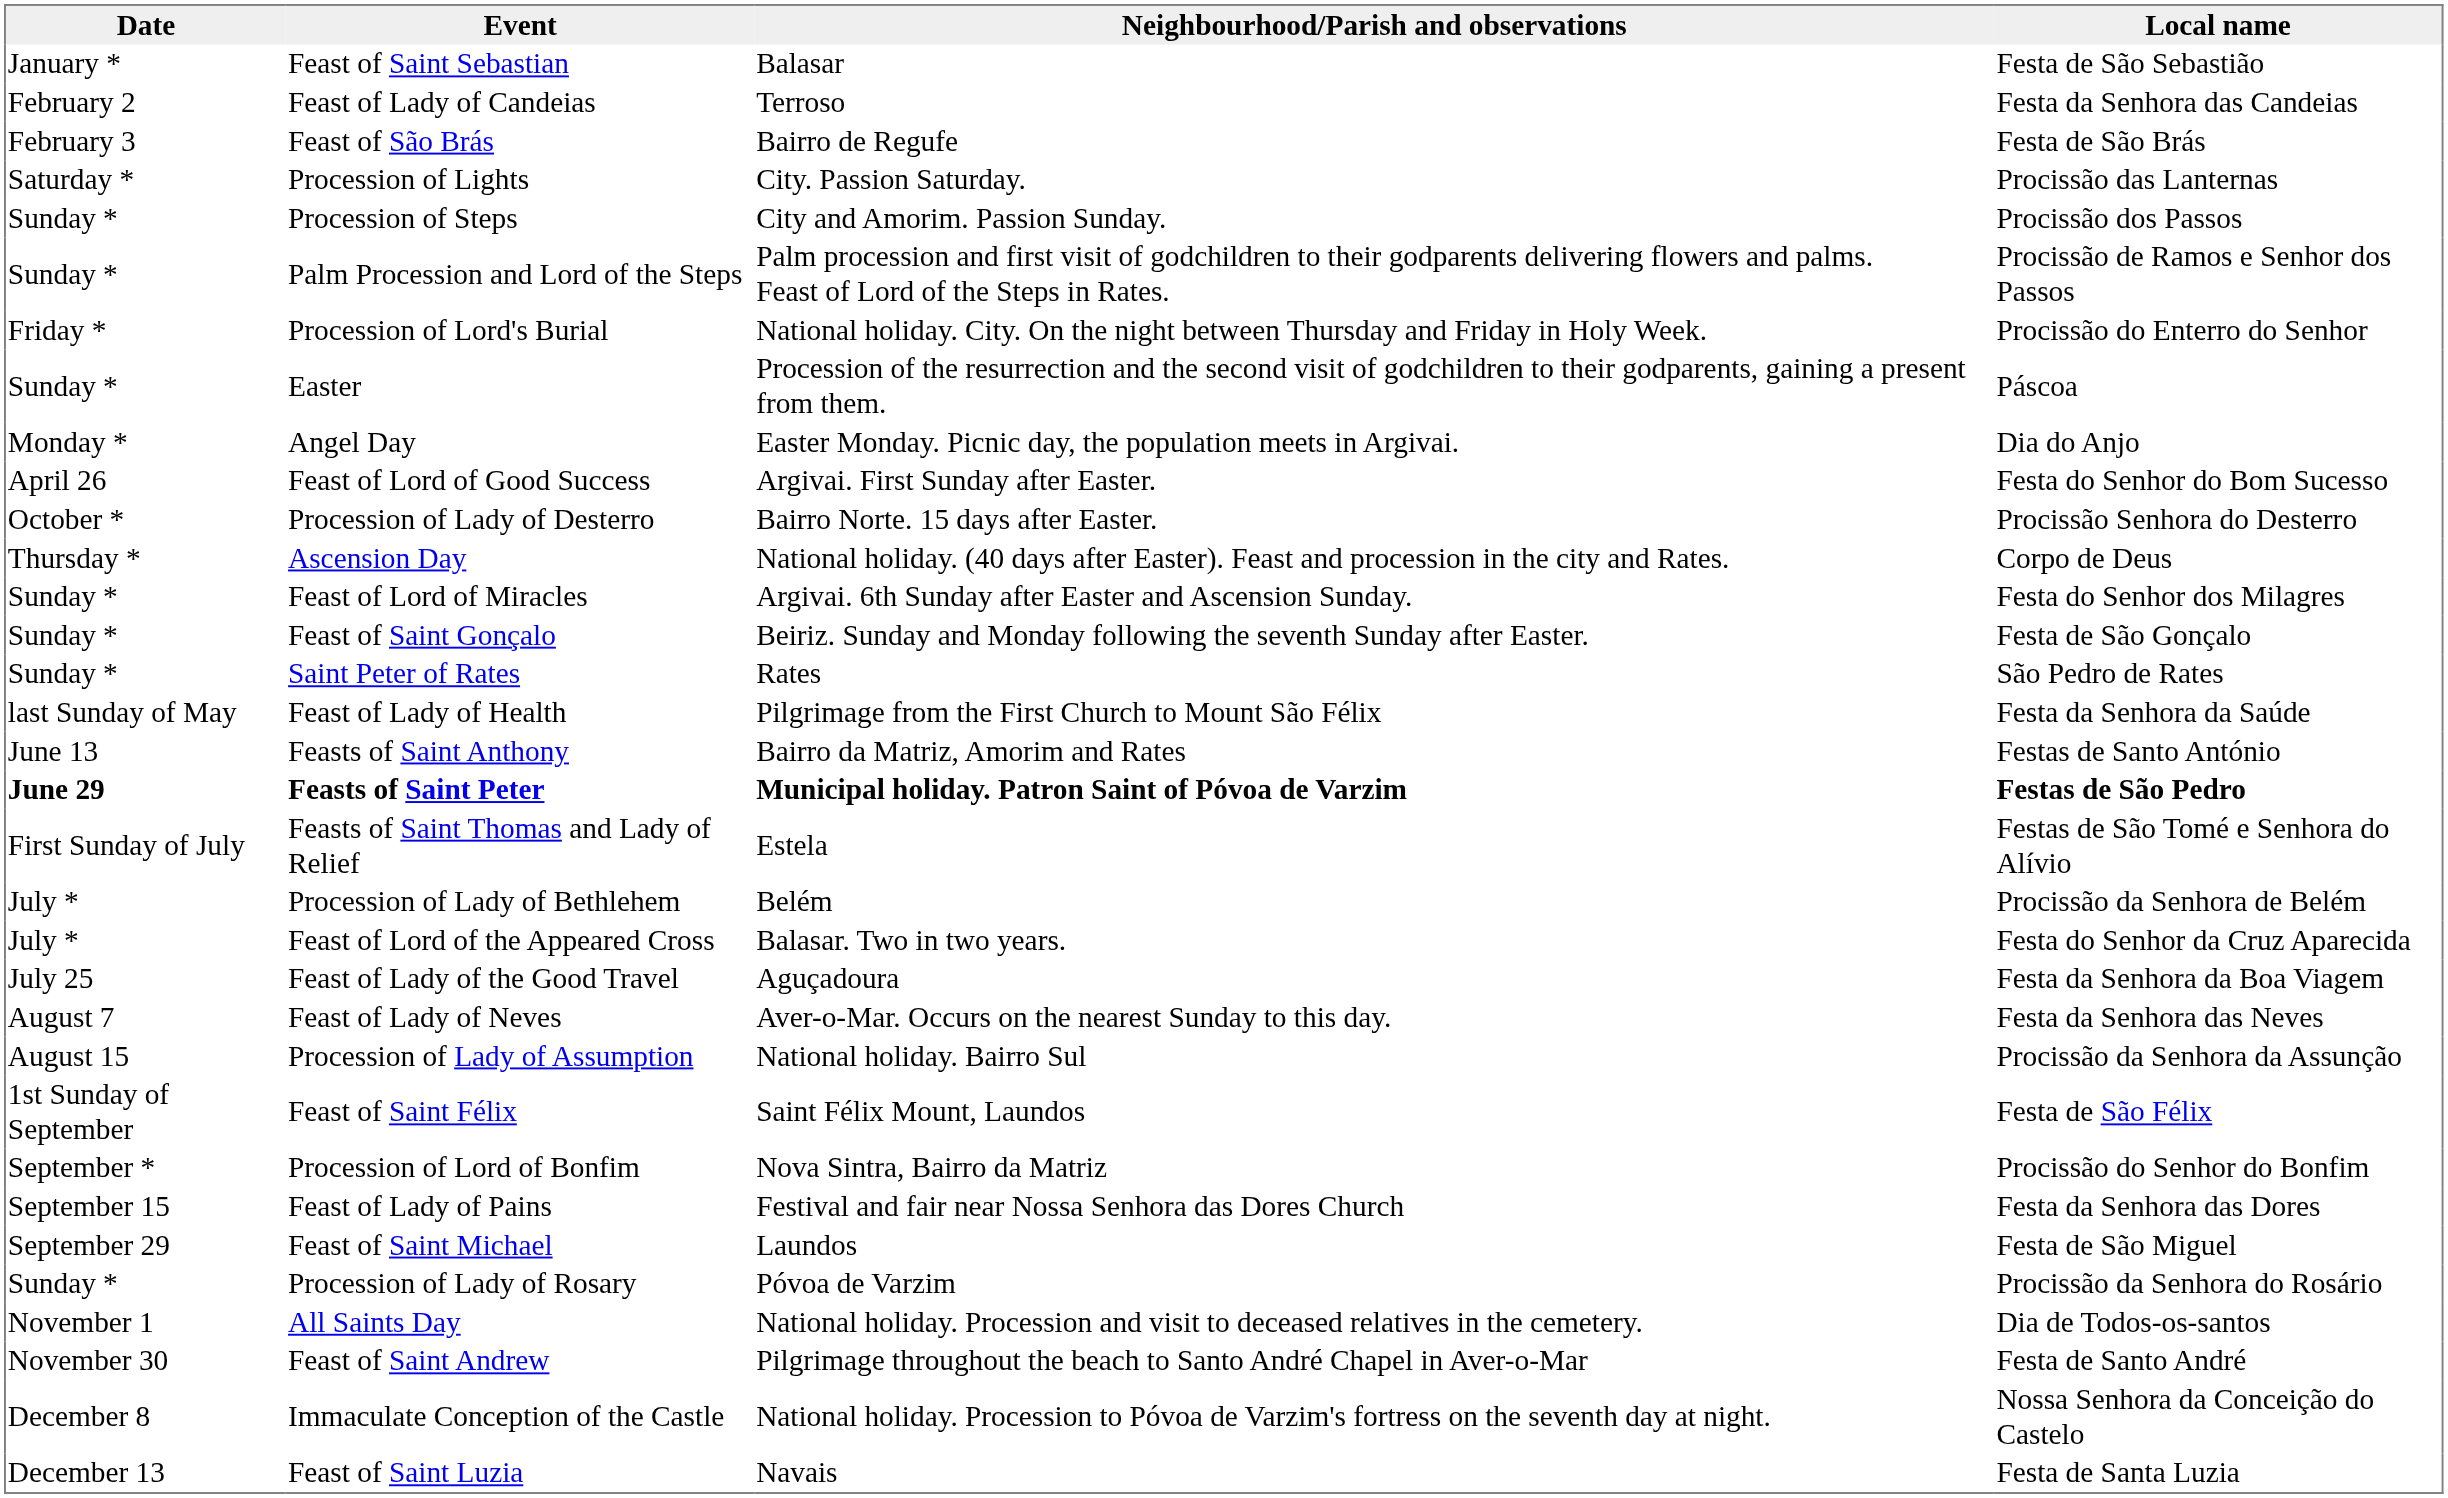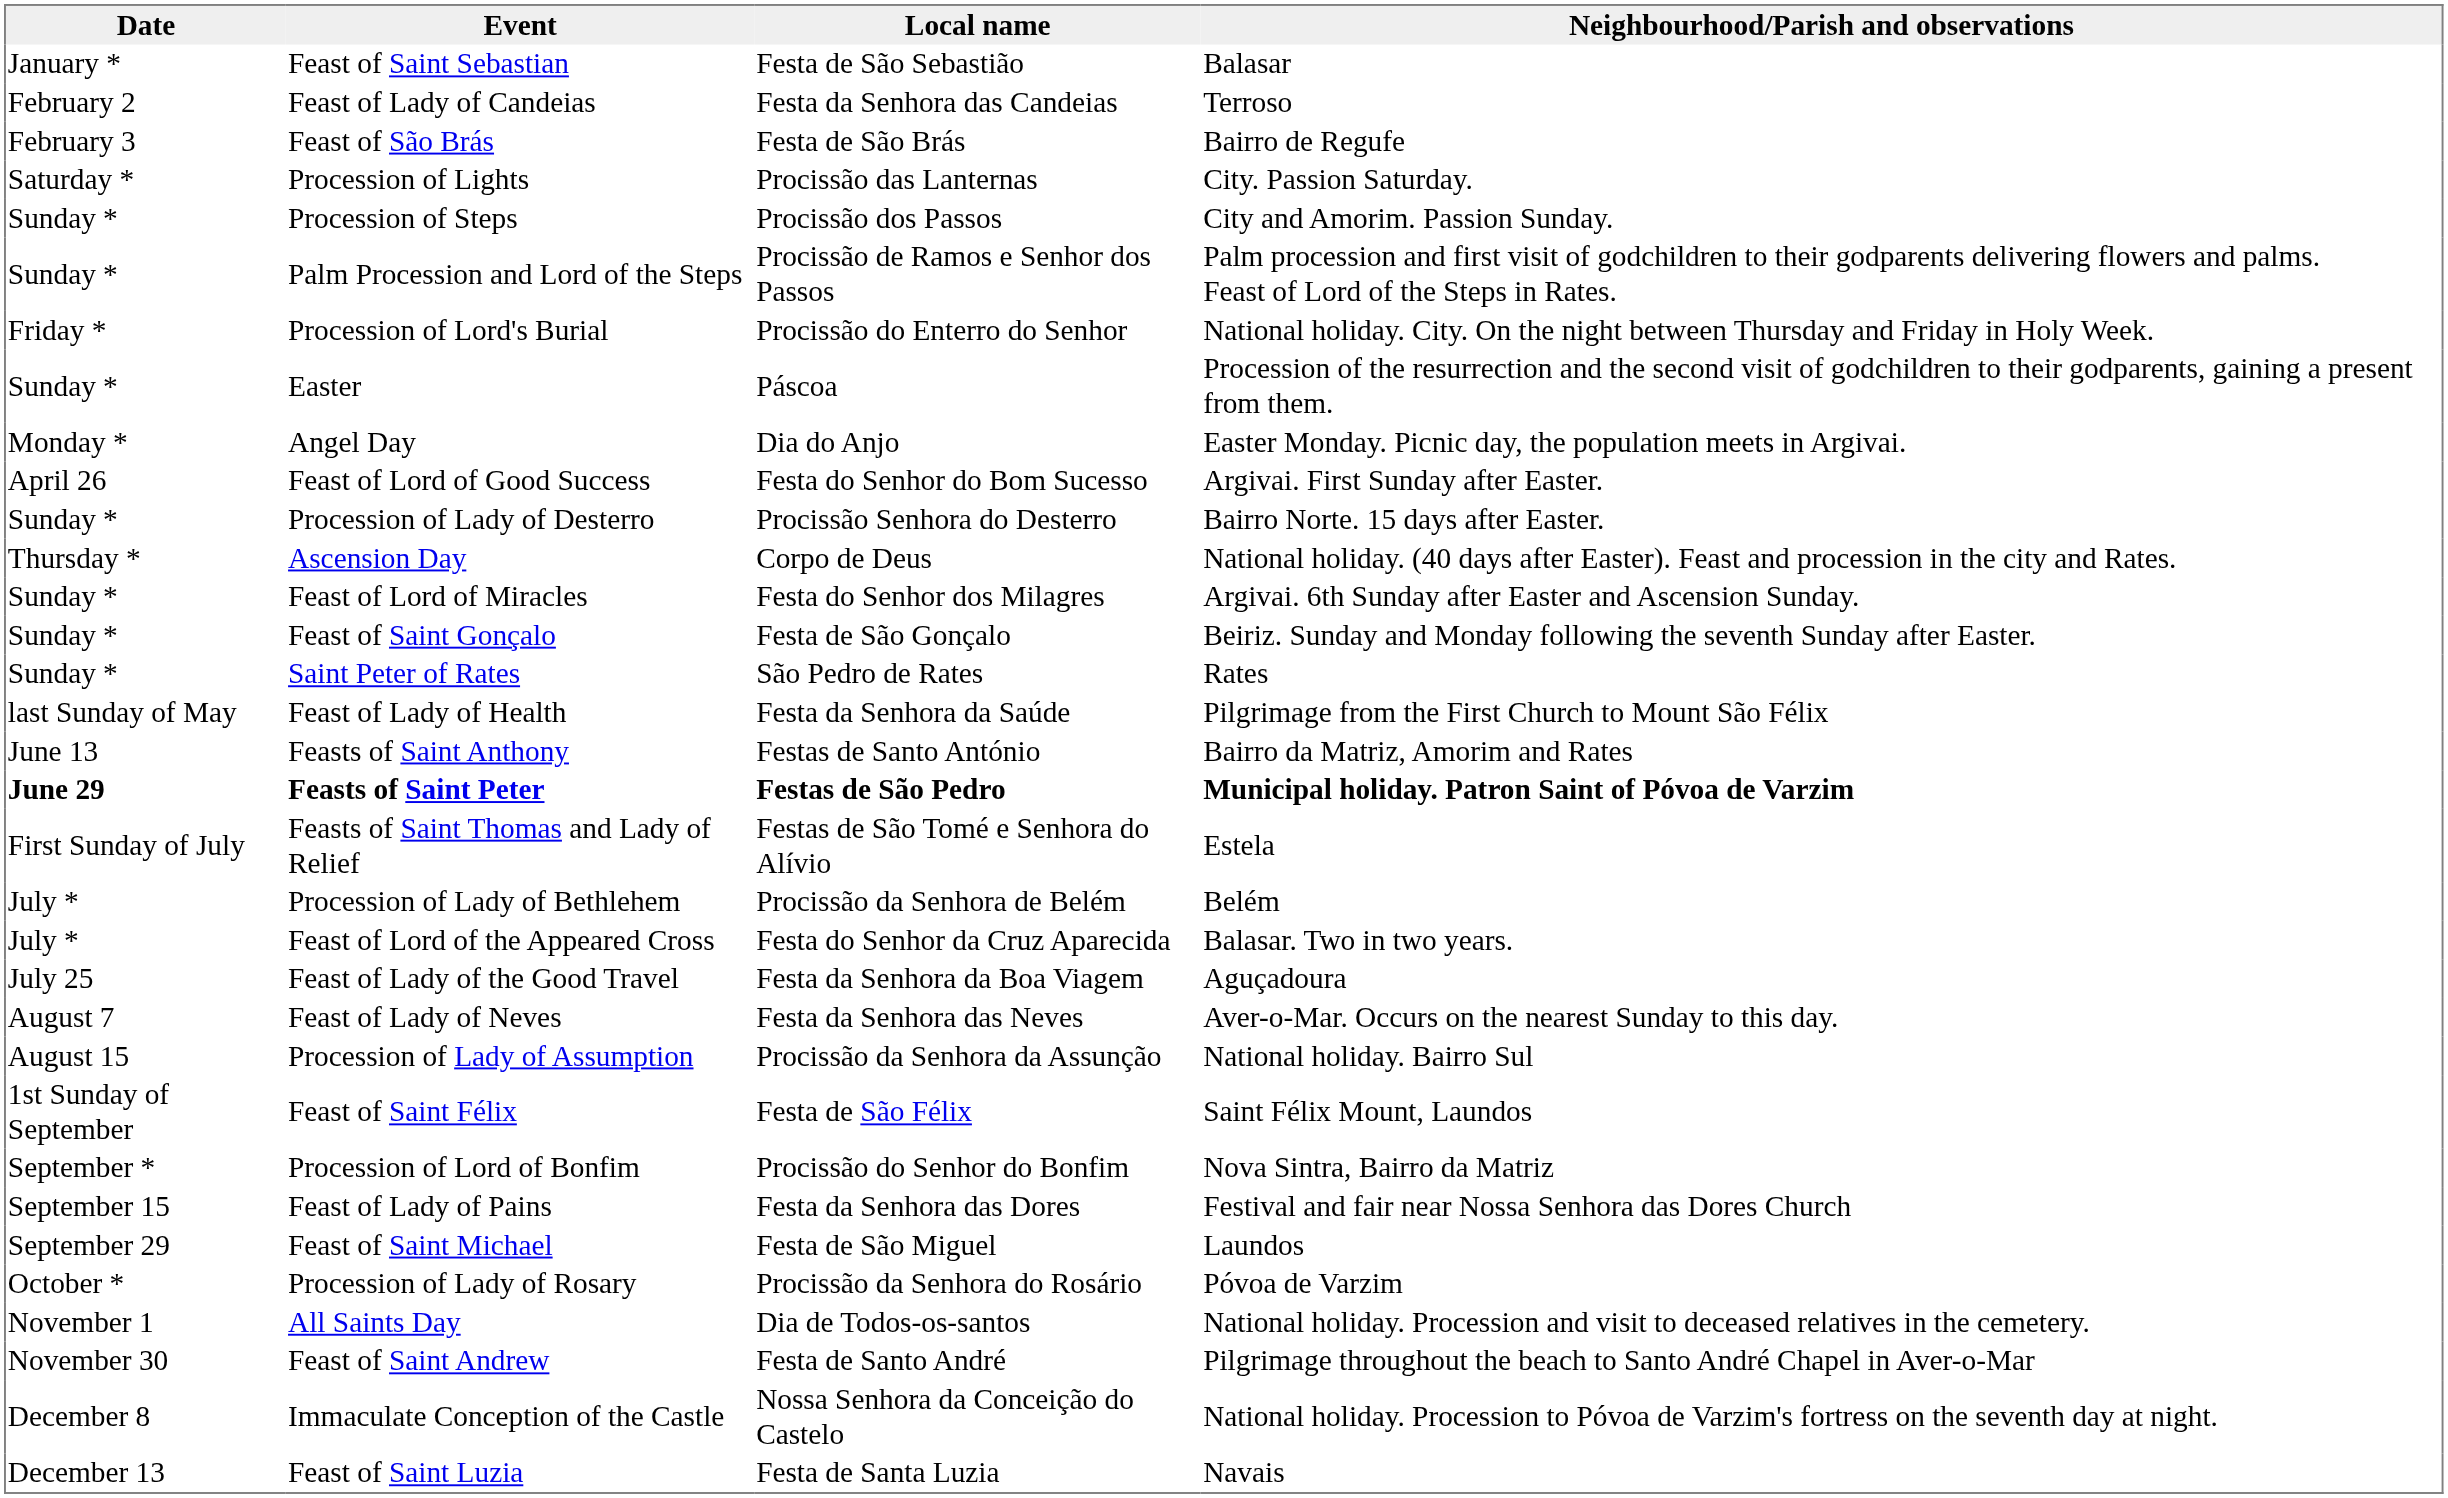columns swapped: Local name <-> Neighbourhood/Parish and observations
Procession of Lady of Desterro | Date: October * -> Sunday *
Procession of Lady of Rosary | Date: Sunday * -> October *
